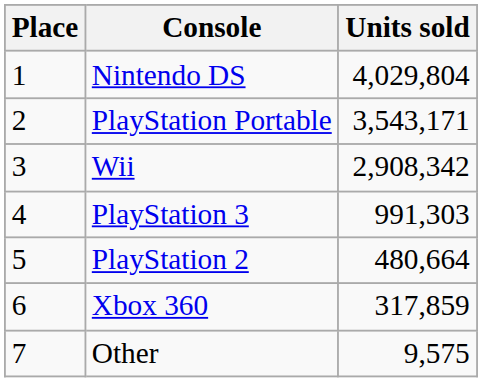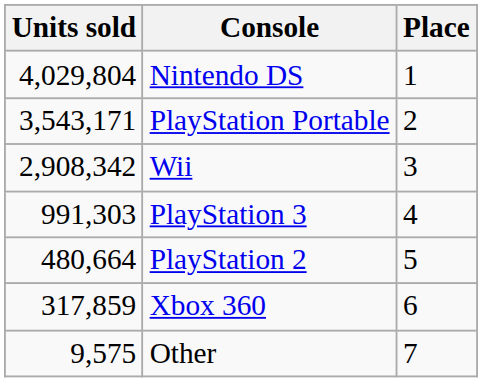columns swapped: Place <-> Units sold
